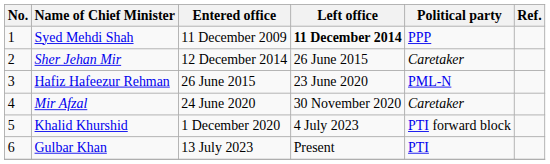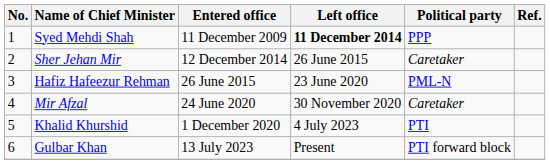Khalid Khurshid | Political party: PTI forward block -> PTI
Gulbar Khan | Political party: PTI -> PTI forward block
